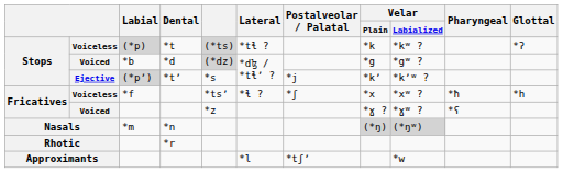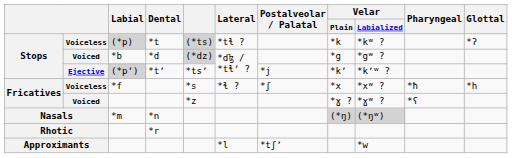Ejective | column 5: *s -> *tsʼ
Voiceless / *f | column 5: *tsʼ -> *s
